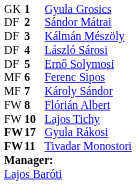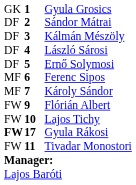Flórián Albert | column 2: 8 -> 9
Tivadar Monostori | column 1: bold -> normal
